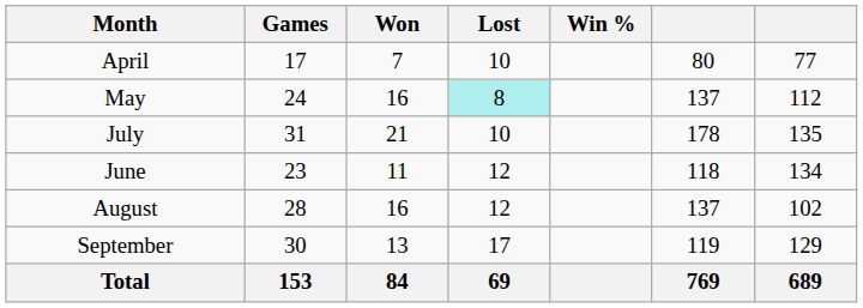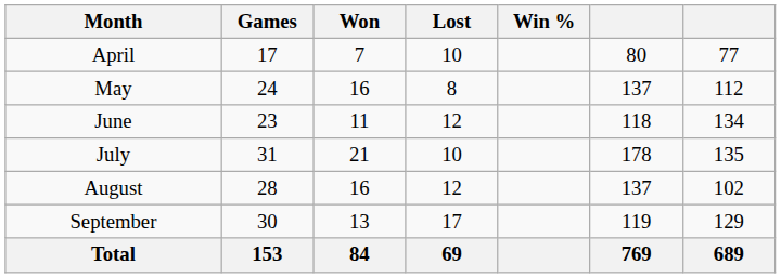May | Lost: paleturquoise background -> no background
rows swapped: June <-> July
